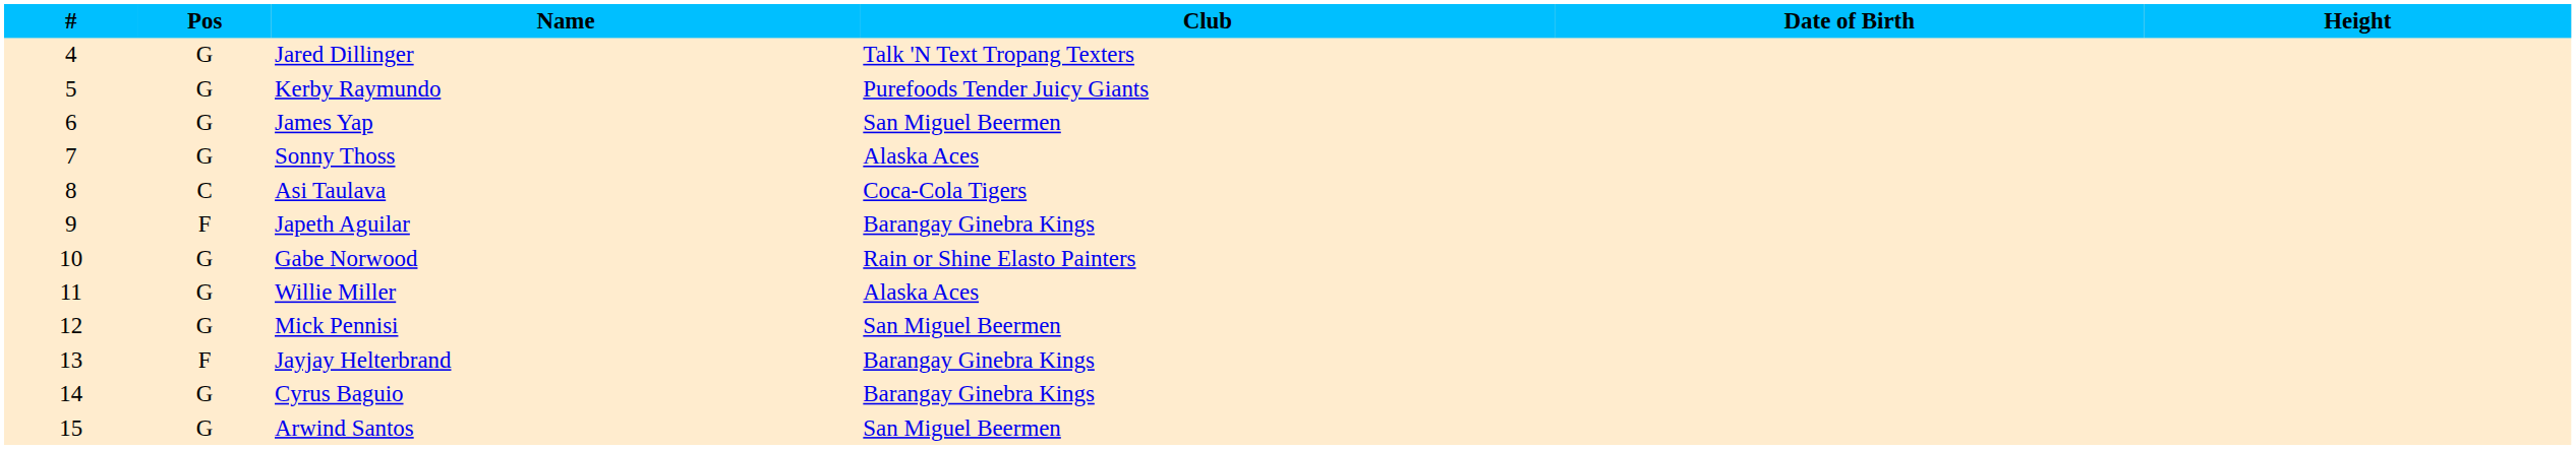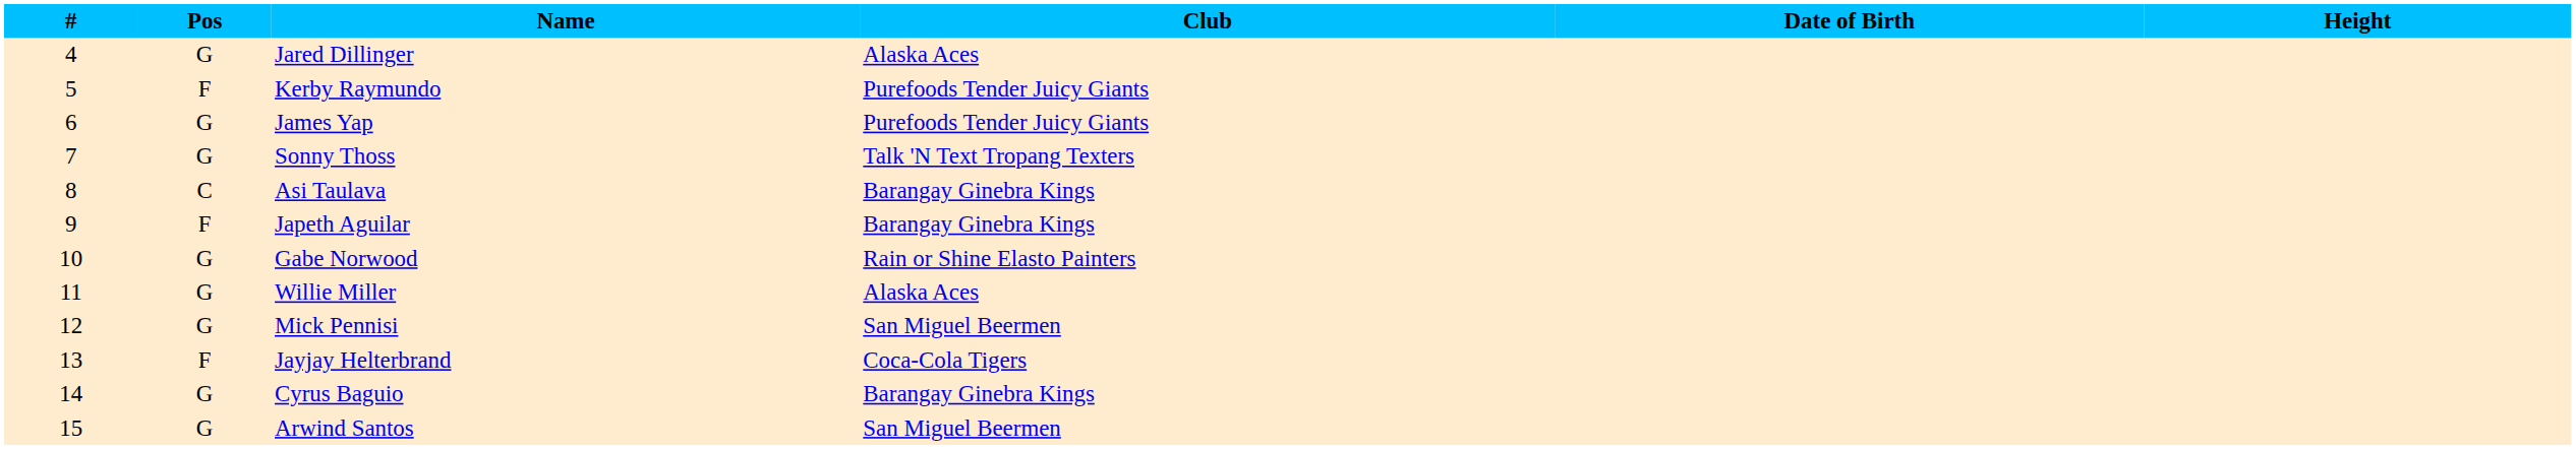Jared Dillinger | Club: Talk 'N Text Tropang Texters -> Alaska Aces
Kerby Raymundo | Pos: G -> F
James Yap | Club: San Miguel Beermen -> Purefoods Tender Juicy Giants
Sonny Thoss | Club: Alaska Aces -> Talk 'N Text Tropang Texters
Asi Taulava | Club: Coca-Cola Tigers -> Barangay Ginebra Kings
Jayjay Helterbrand | Club: Barangay Ginebra Kings -> Coca-Cola Tigers
